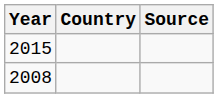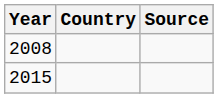rows swapped: 2008 <-> 2015
